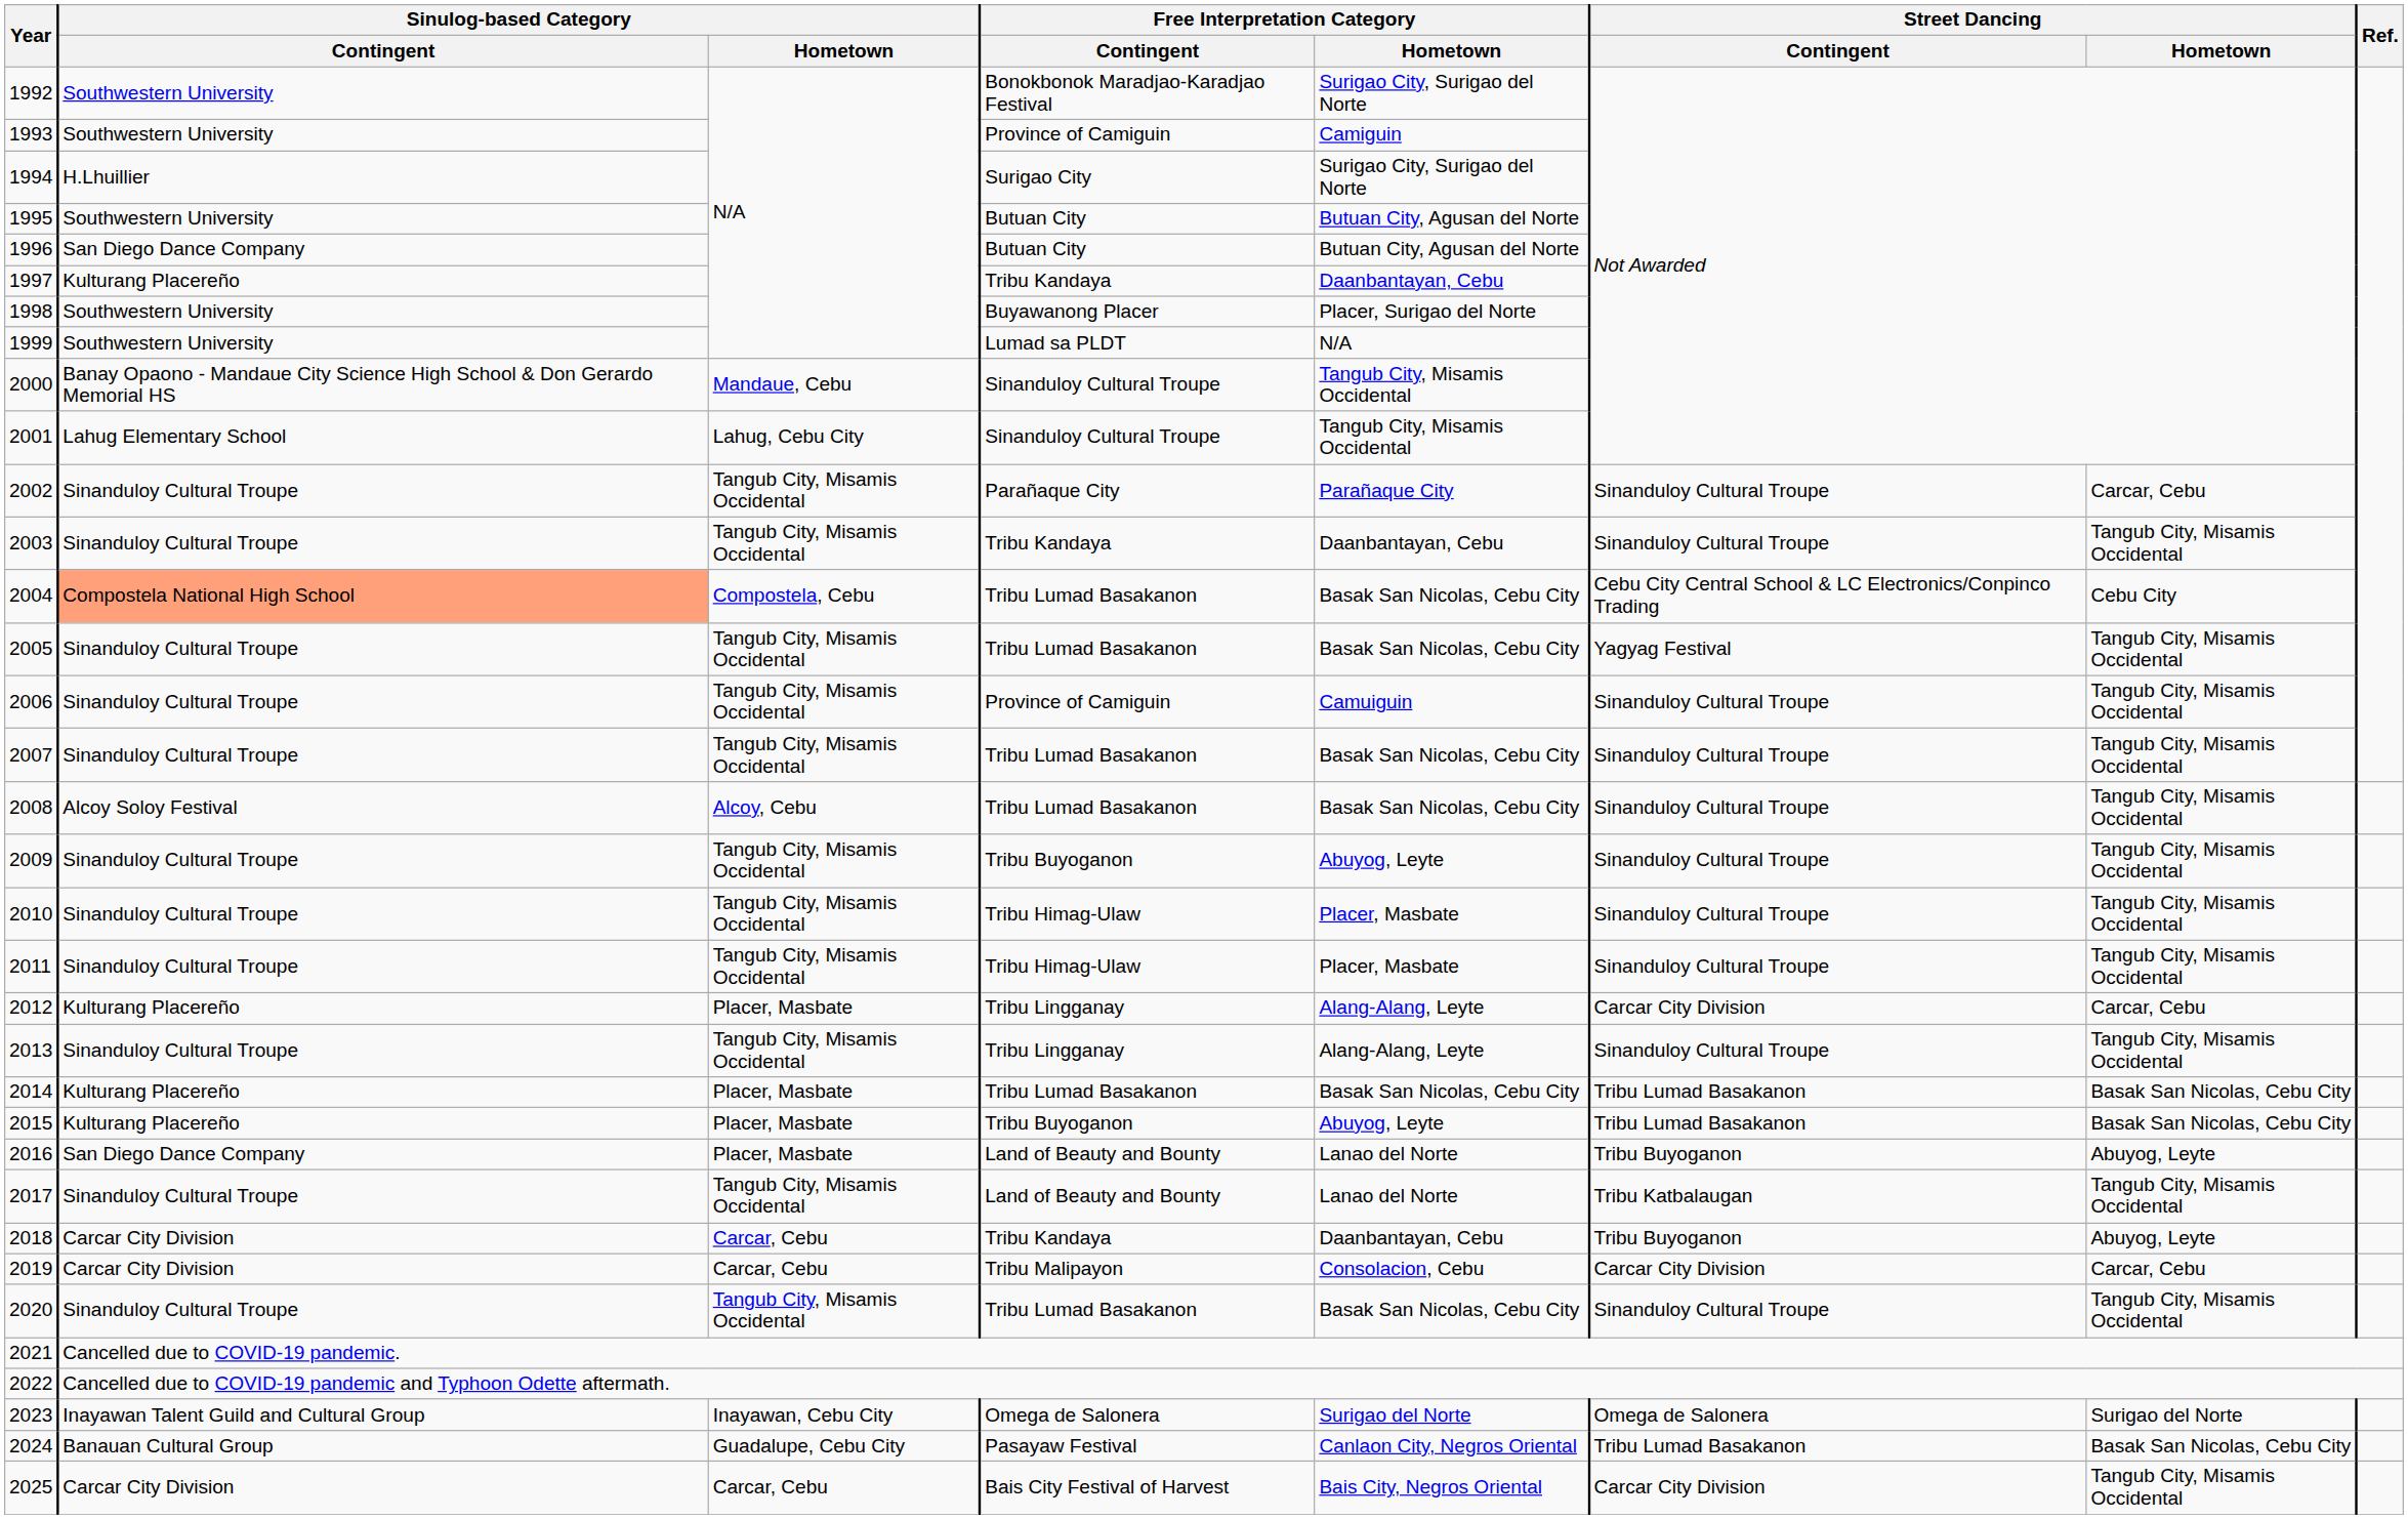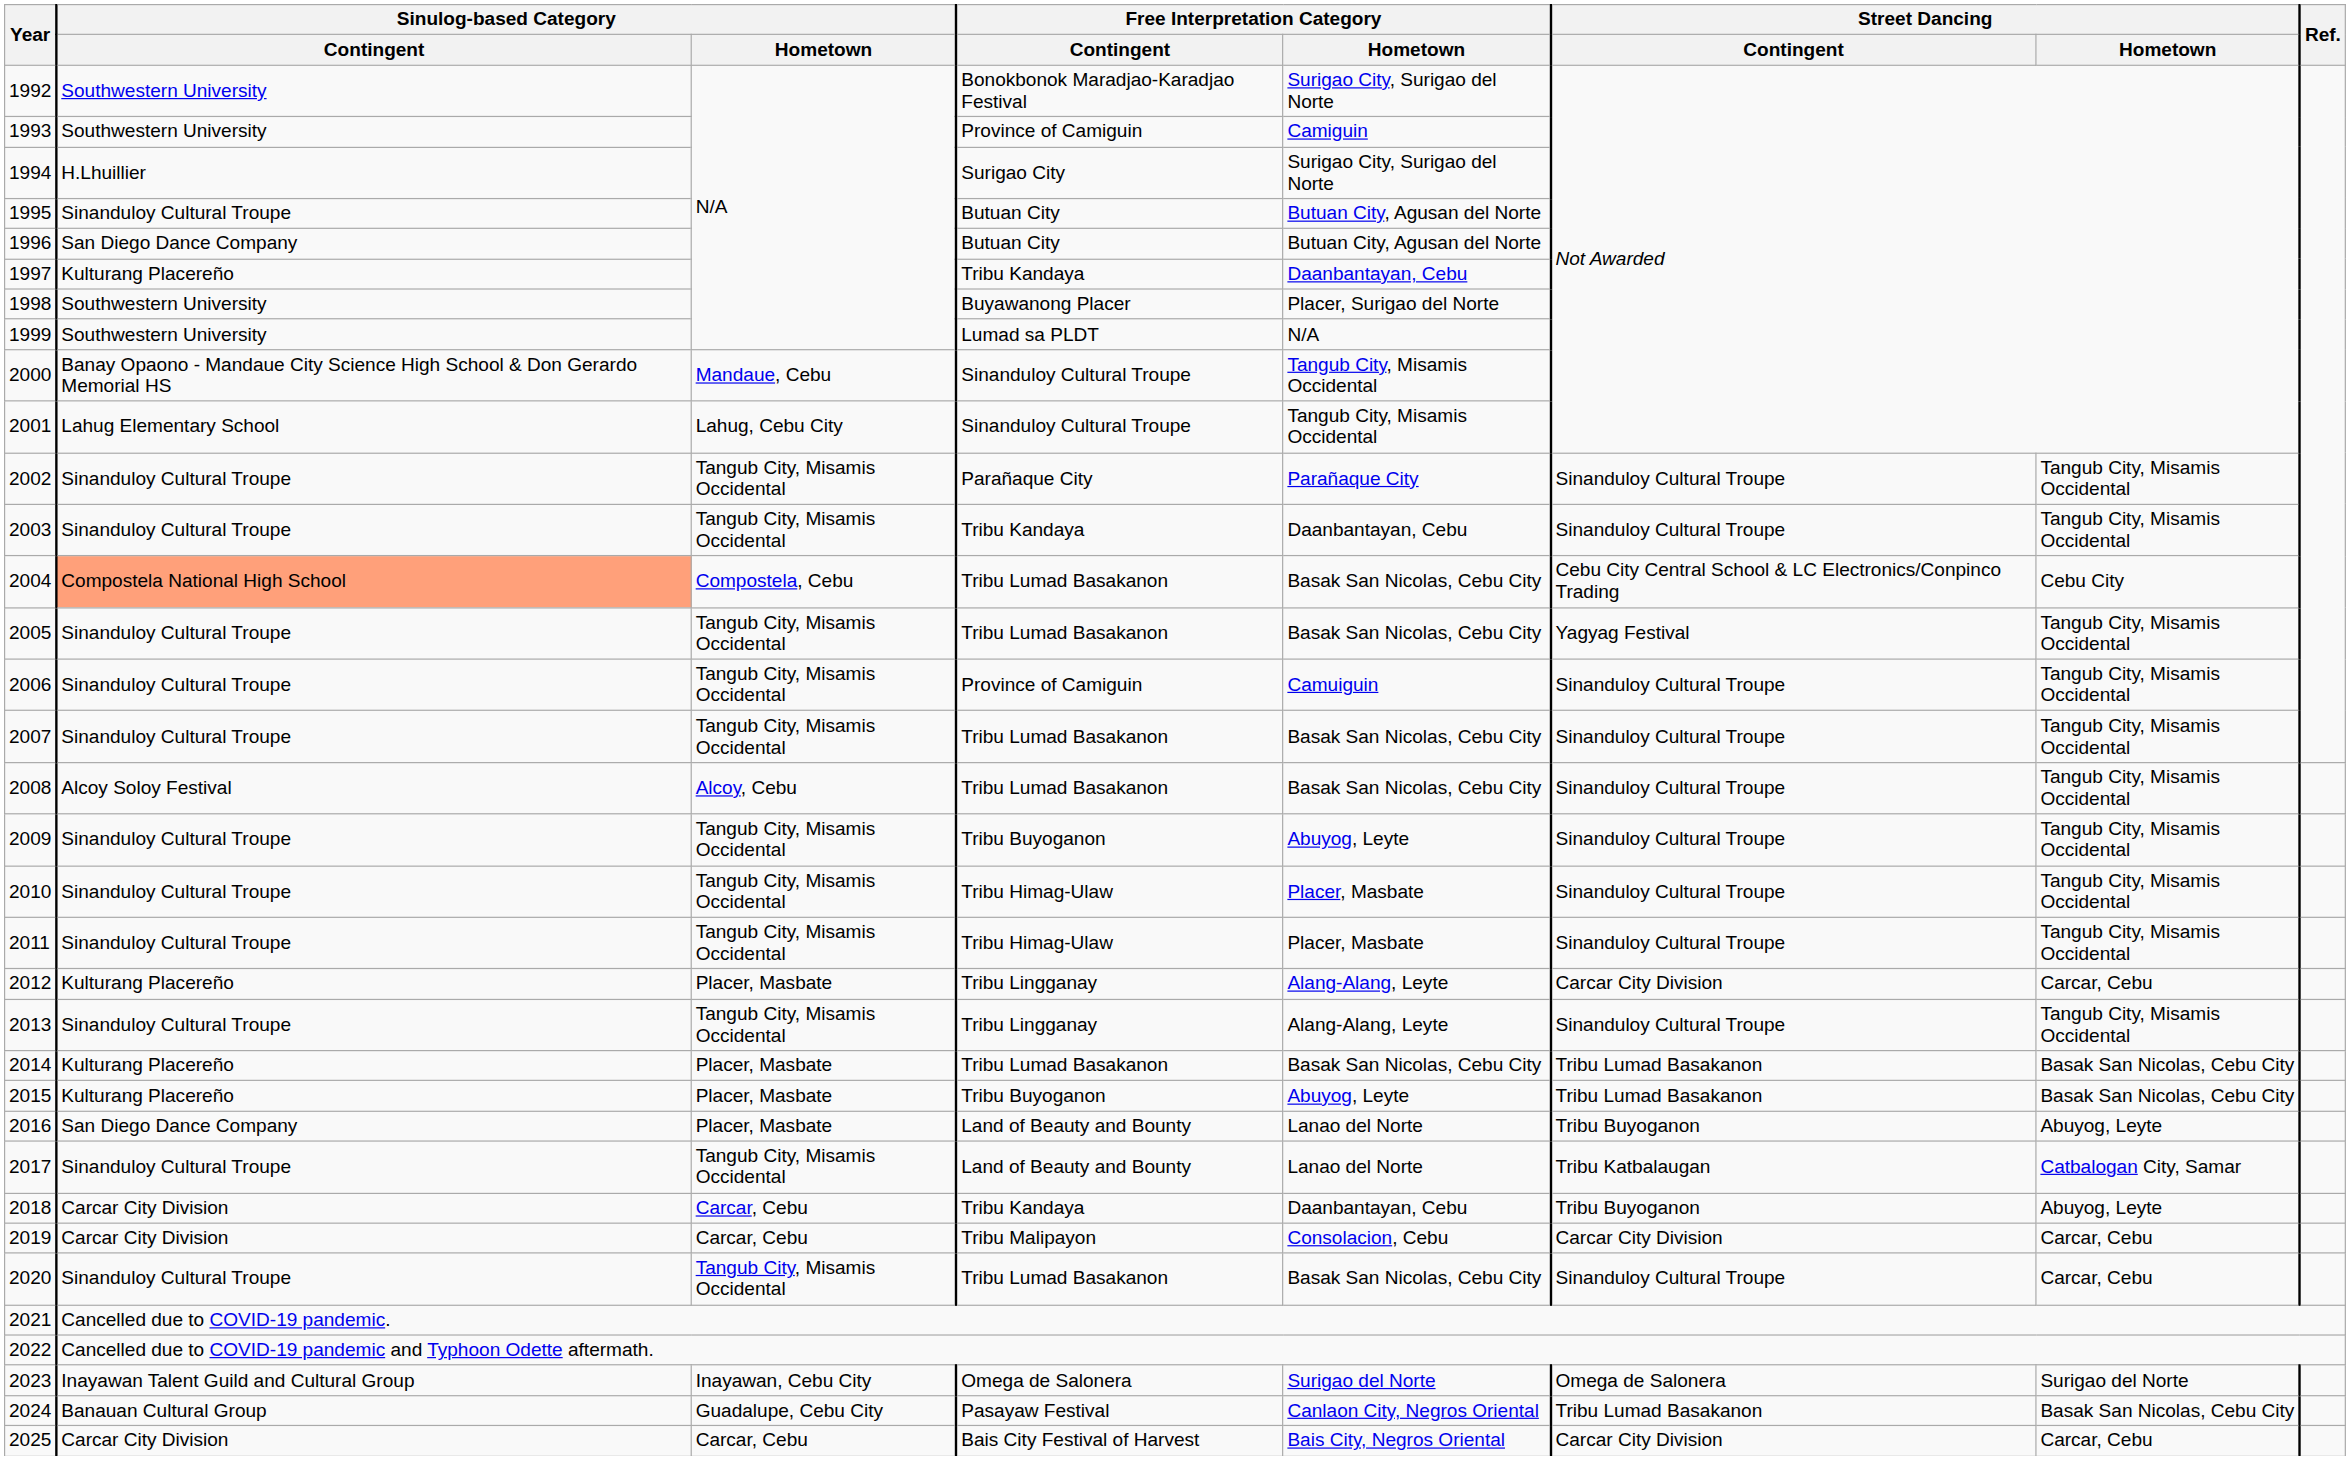1995 | Sinulog-based Category / Contingent: Southwestern University -> Sinanduloy Cultural Troupe
2002 | Street Dancing / Hometown: Carcar, Cebu -> Tangub City, Misamis Occidental
2017 | Street Dancing / Hometown: Tangub City, Misamis Occidental -> Catbalogan City, Samar
2020 | Street Dancing / Hometown: Tangub City, Misamis Occidental -> Carcar, Cebu
2025 | Street Dancing / Hometown: Tangub City, Misamis Occidental -> Carcar, Cebu
